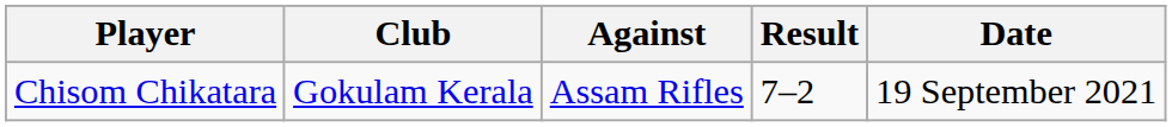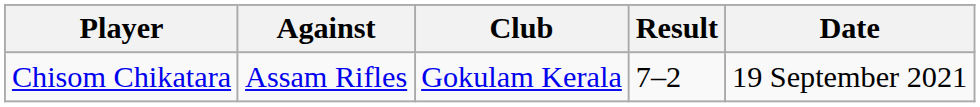columns swapped: Club <-> Against
